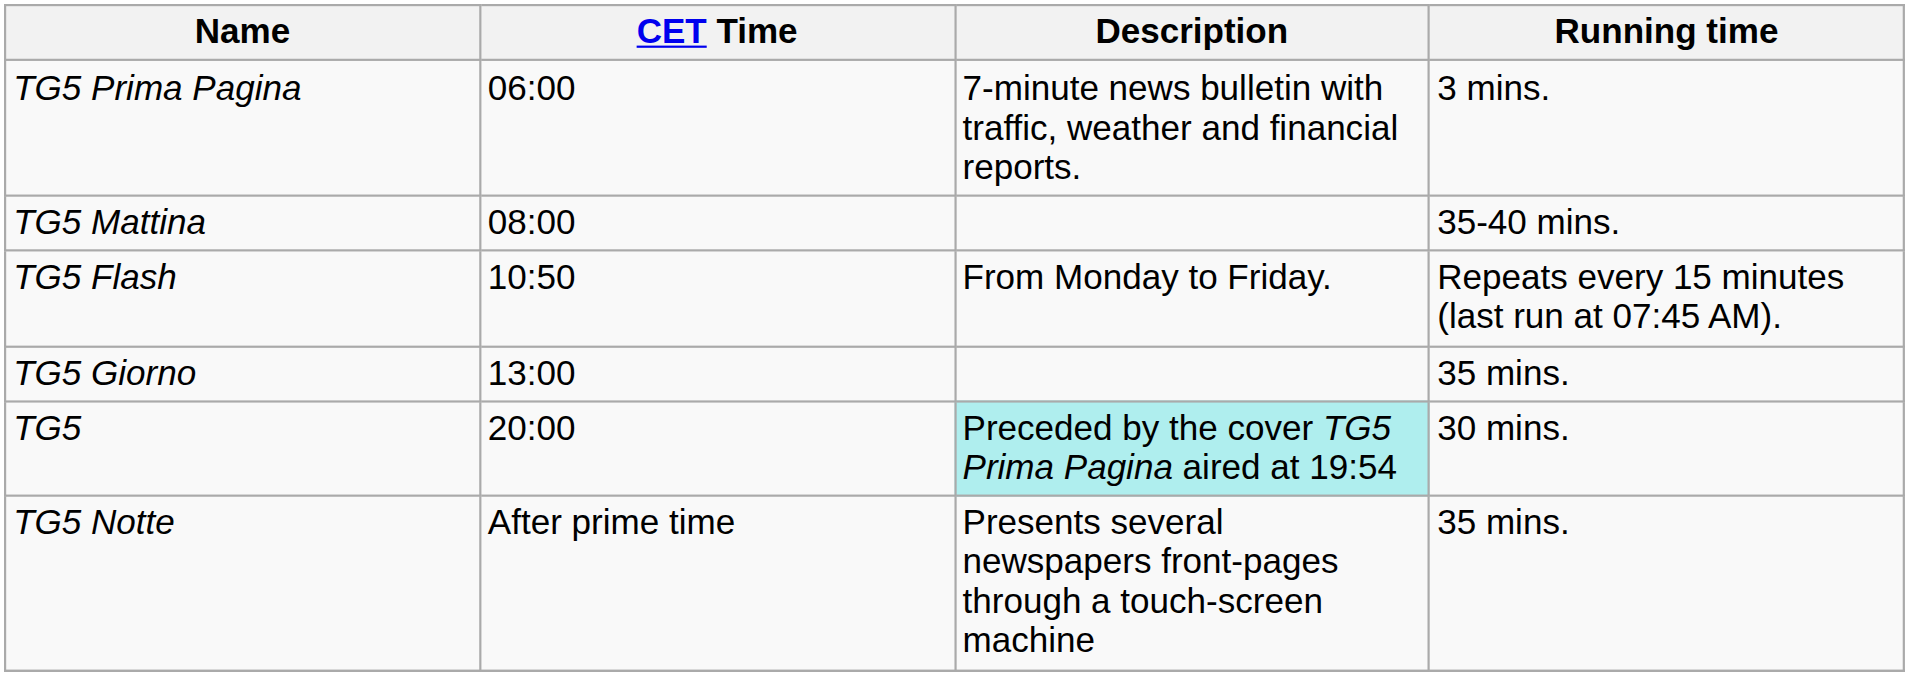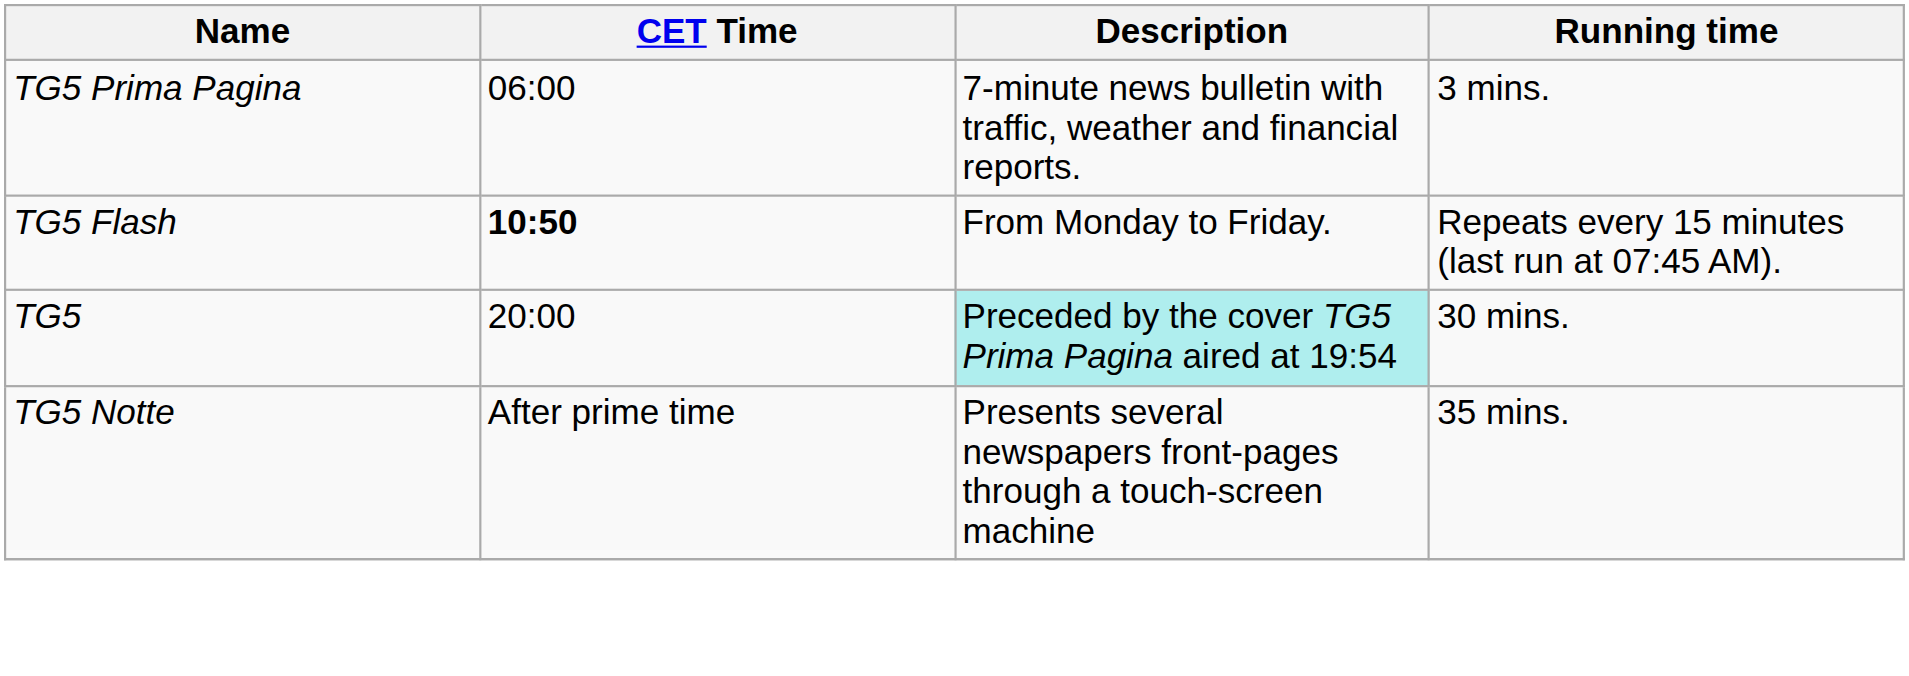- row: TG5 Mattina | 08:00 | 35-40 mins.
TG5 Flash | CET Time: normal -> bold
- row: TG5 Giorno | 13:00 | 35 mins.
